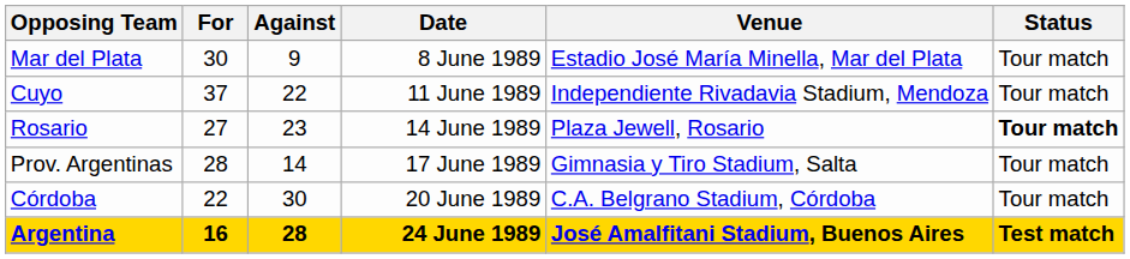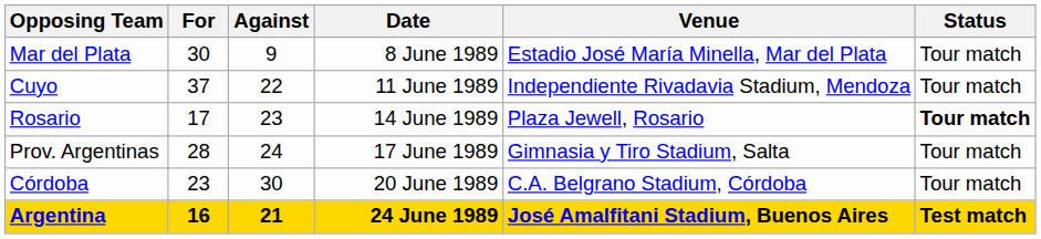Rosario | For: 27 -> 17
Prov. Argentinas | Against: 14 -> 24
Córdoba | For: 22 -> 23
Argentina | Against: 28 -> 21
